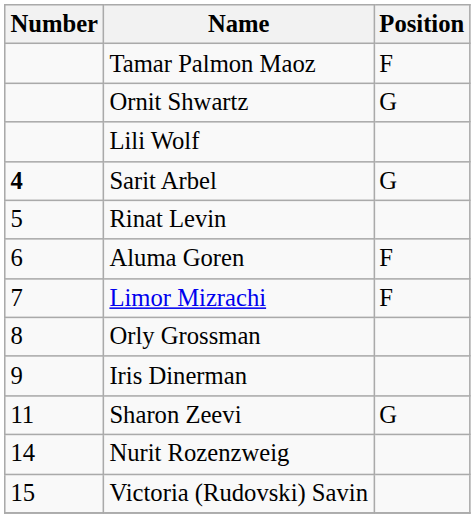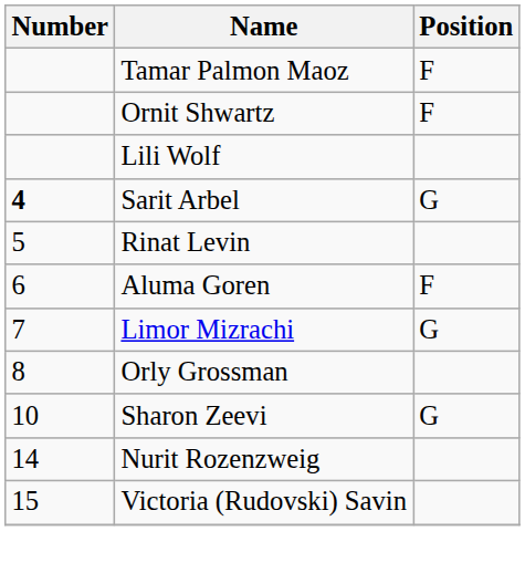Ornit Shwartz | Position: G -> F
Limor Mizrachi | Position: F -> G
- row: 9 | Iris Dinerman
Sharon Zeevi | Number: 11 -> 10
